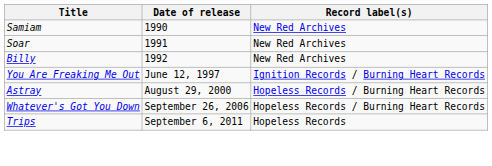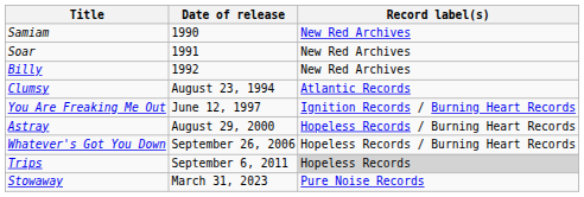+ row: Clumsy | August 23, 1994 | Atlantic Records
Trips | Record label(s): no background -> lightgrey background
+ row: Stowaway | March 31, 2023 | Pure Noise Records
